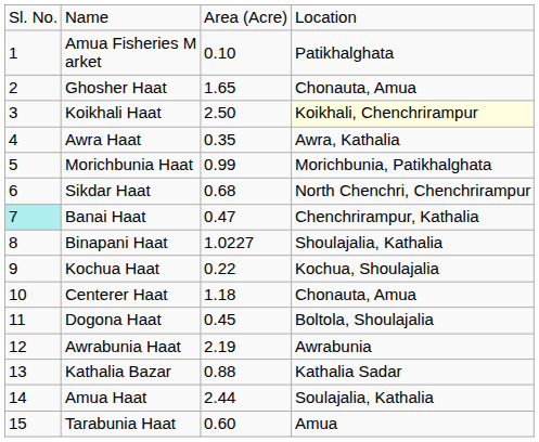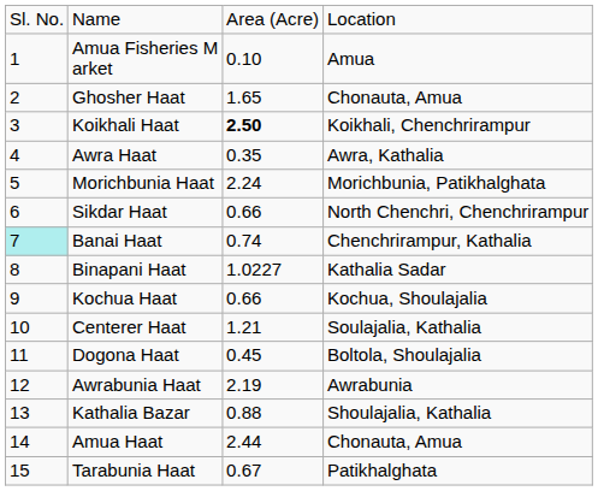Amua Fisheries M arket | column 4: Patikhalghata -> Amua
Koikhali Haat | column 3: normal -> bold
Koikhali Haat | column 4: lightyellow background -> no background
Morichbunia Haat | column 3: 0.99 -> 2.24
Sikdar Haat | column 3: 0.68 -> 0.66
Banai Haat | column 3: 0.47 -> 0.74
Binapani Haat | column 4: Shoulajalia, Kathalia -> Kathalia Sadar
Kochua Haat | column 3: 0.22 -> 0.66
Centerer Haat | column 3: 1.18 -> 1.21
Centerer Haat | column 4: Chonauta, Amua -> Soulajalia, Kathalia
Kathalia Bazar | column 4: Kathalia Sadar -> Shoulajalia, Kathalia
Amua Haat | column 4: Soulajalia, Kathalia -> Chonauta, Amua
Tarabunia Haat | column 3: 0.60 -> 0.67
Tarabunia Haat | column 4: Amua -> Patikhalghata
